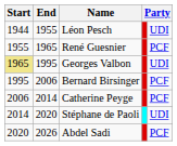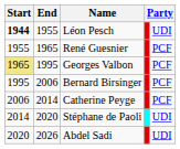Léon Pesch | Start: normal -> bold
Georges Valbon | column 5: UDI -> PCF
Abdel Sadi | column 5: PCF -> UDI
